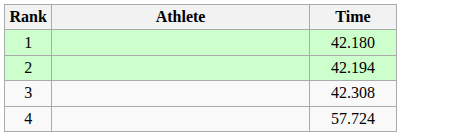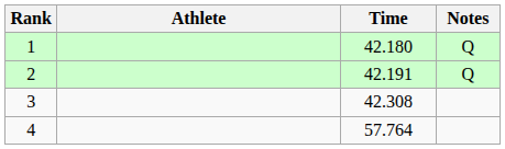+ column: Notes | Q | Q
2 | Time: 42.194 -> 42.191
4 | Time: 57.724 -> 57.764
